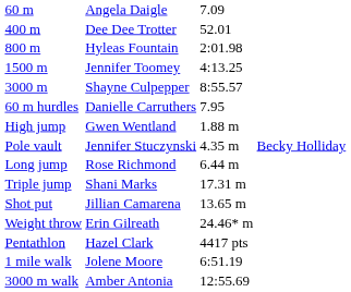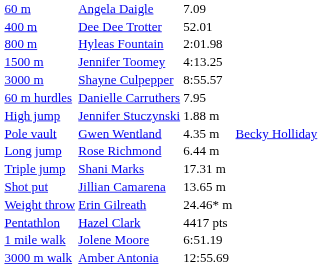High jump | column 2: Gwen Wentland -> Jennifer Stuczynski
Pole vault | column 2: Jennifer Stuczynski -> Gwen Wentland
